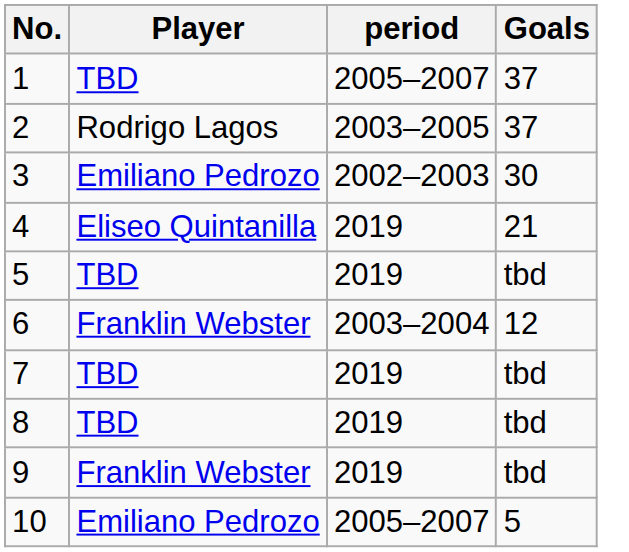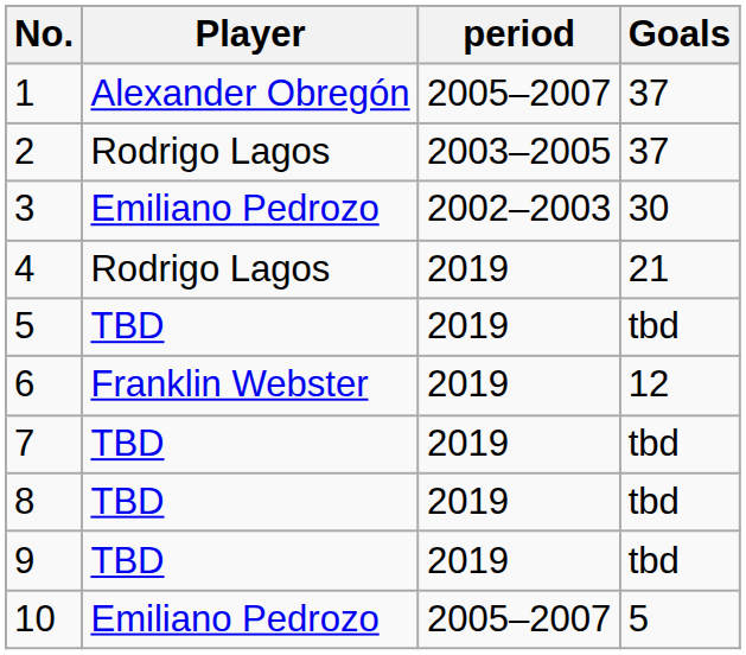1 | Player: TBD -> Alexander Obregón
4 | Player: Eliseo Quintanilla -> Rodrigo Lagos
6 | period: 2003–2004 -> 2019
9 | Player: Franklin Webster -> TBD
